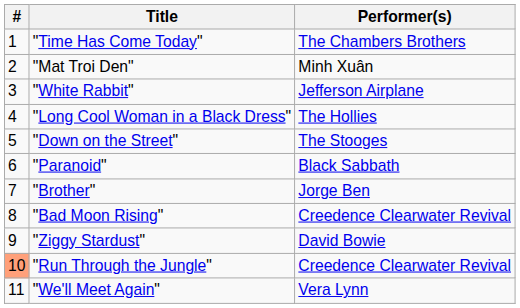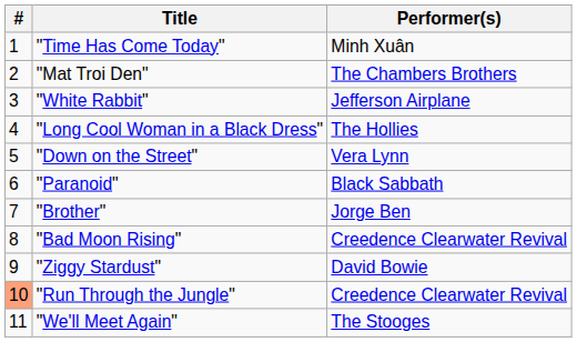"Time Has Come Today" | Performer(s): The Chambers Brothers -> Minh Xuân
"Mat Troi Den" | Performer(s): Minh Xuân -> The Chambers Brothers
"Down on the Street" | Performer(s): The Stooges -> Vera Lynn
"We'll Meet Again" | Performer(s): Vera Lynn -> The Stooges
